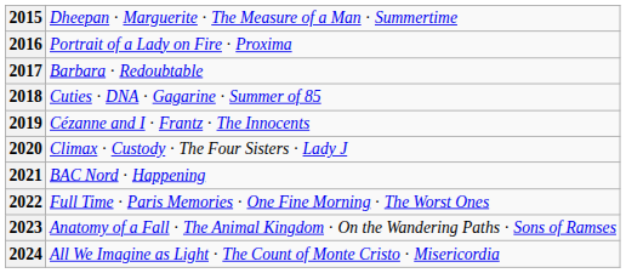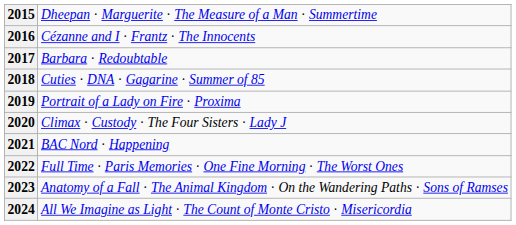2016 | column 2: Portrait of a Lady on Fire · Proxima -> Cézanne and I · Frantz · The Innocents
2019 | column 2: Cézanne and I · Frantz · The Innocents -> Portrait of a Lady on Fire · Proxima
